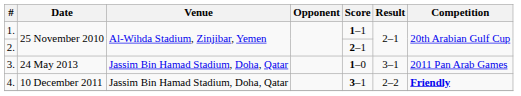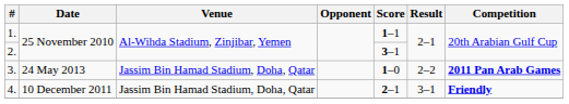2. | Score: 2–1 -> 3–1
3. | Result: 3–1 -> 2–2
3. | Competition: normal -> bold
4. | Score: 3–1 -> 2–1
4. | Result: 2–2 -> 3–1
